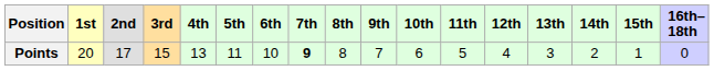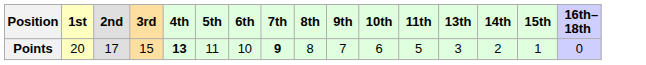- column: 12th | 4
Points | 4th: normal -> bold
